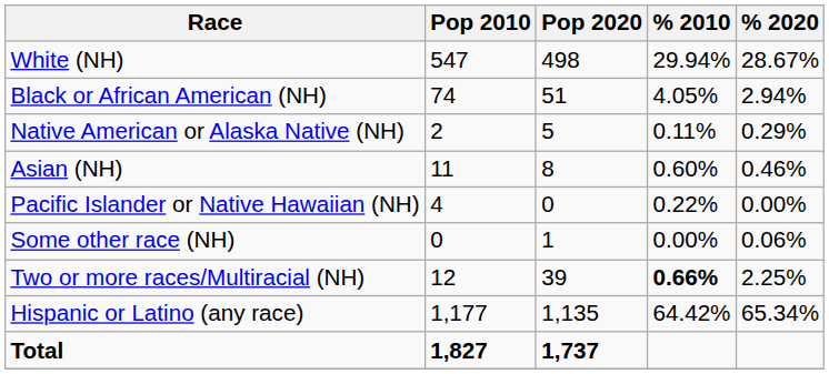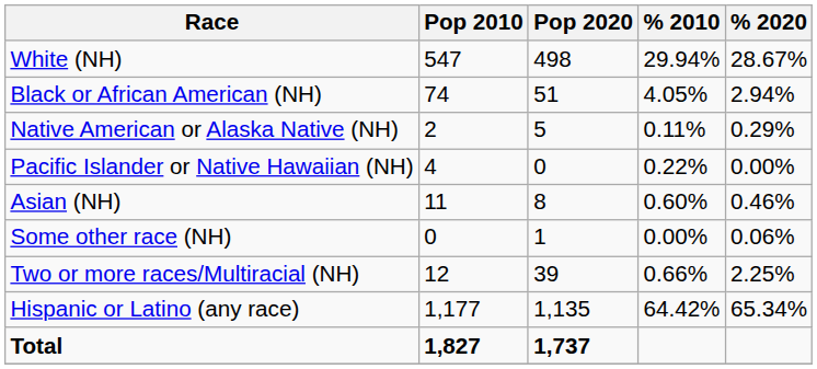rows swapped: Asian (NH) <-> Pacific Islander or Native Hawaiian (NH)
Two or more races/Multiracial (NH) | % 2010: bold -> normal
